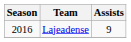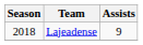Lajeadense | Season: 2016 -> 2018
